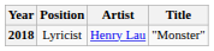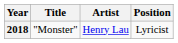columns swapped: Title <-> Position
